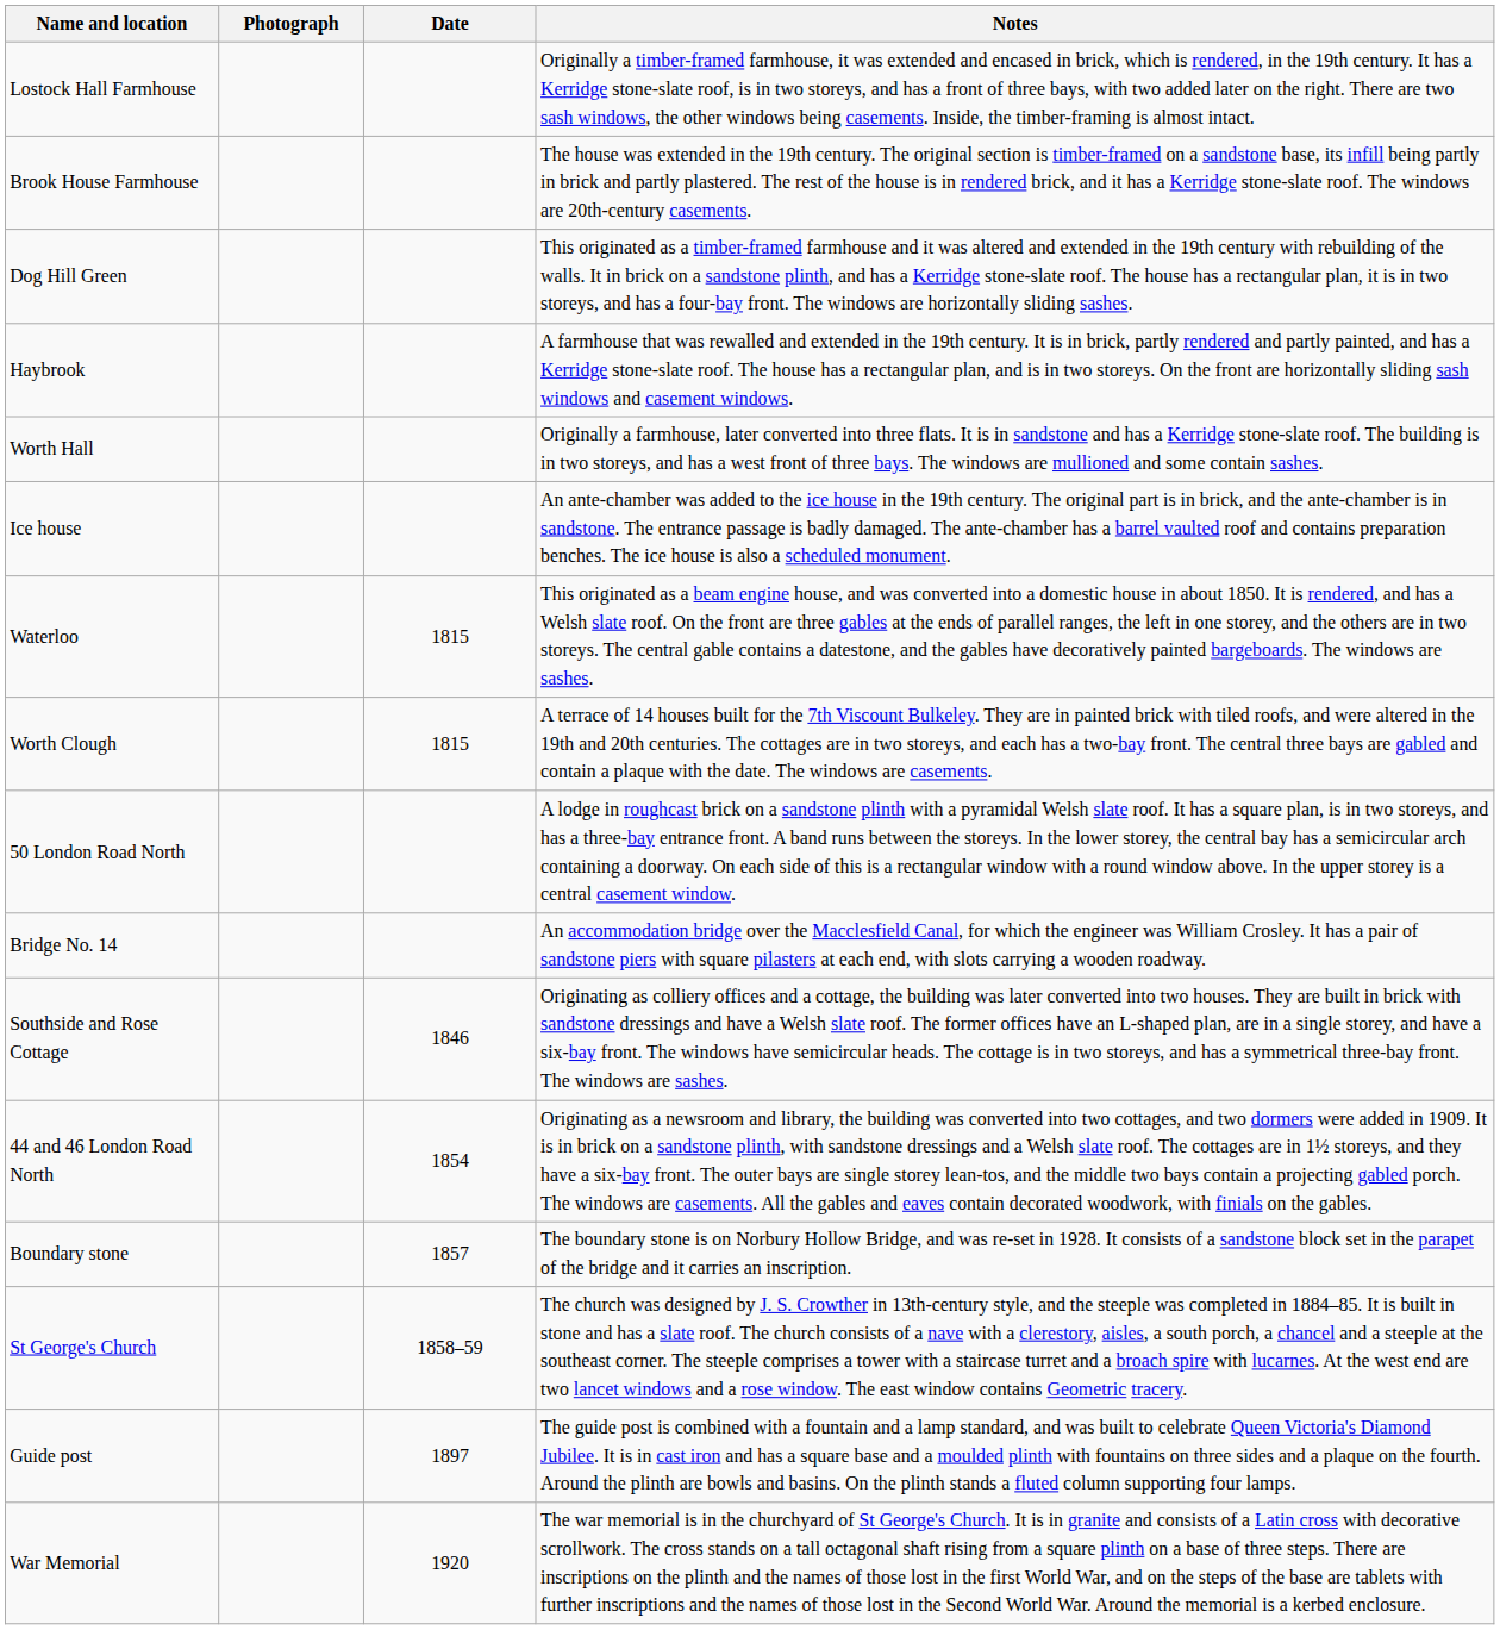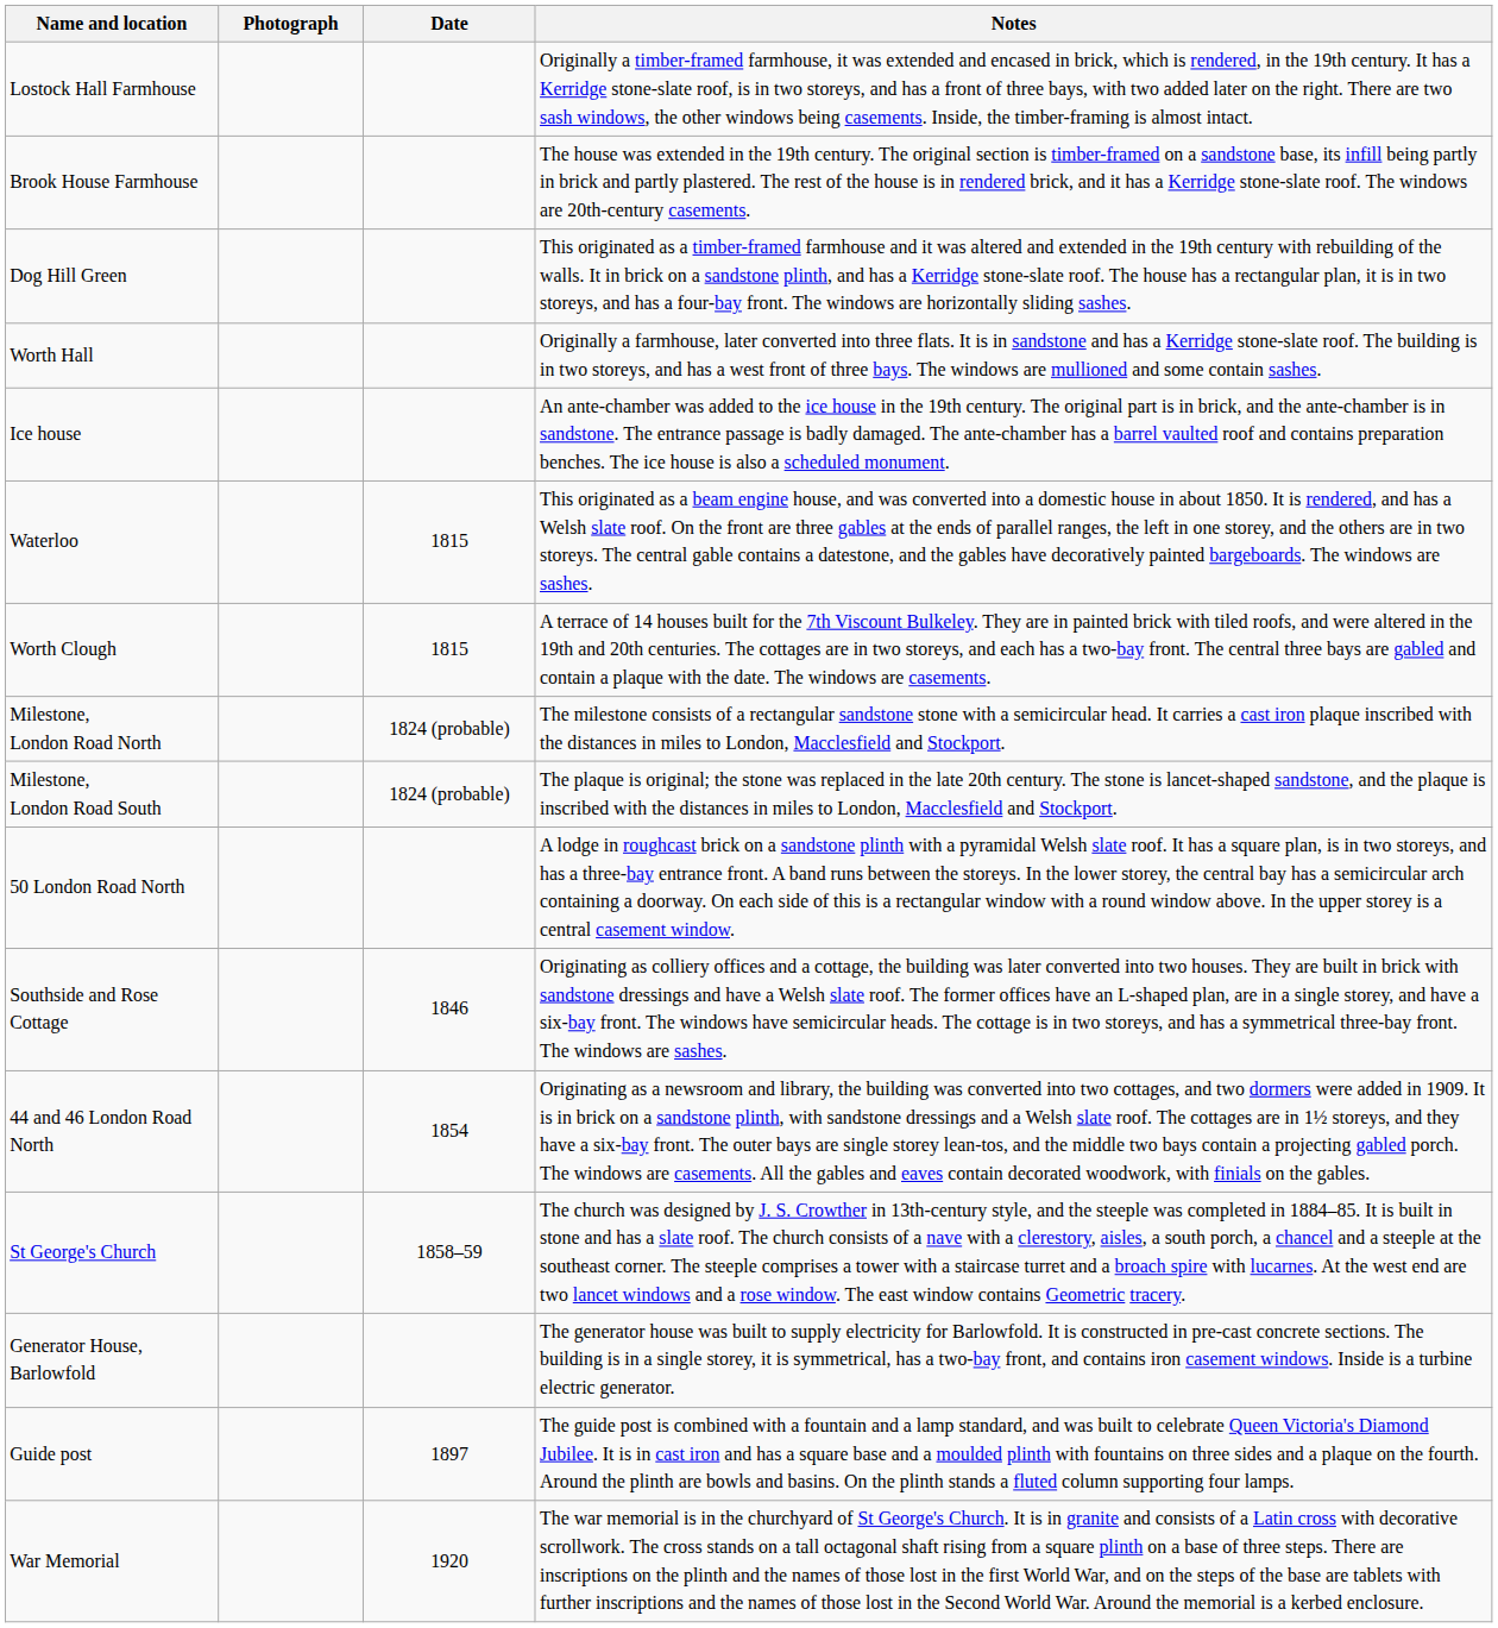- row: Haybrook | A farmhouse that was rewalled and extended in the 19th century. It is in brick, partly rendered and partly painted, and has a Kerridge stone-slate roof. The house has a rectangular plan, and is in two storeys. On the front are horizontally sliding sash windows and casement windows.
+ row: Milestone, London Road North | 1824 (probable) | The milestone consists of a rectangular sandstone stone with a semicircular head. It carries a cast iron plaque inscribed with the distances in miles to London, Macclesfield and Stockport.
+ row: Milestone, London Road South | 1824 (probable) | The plaque is original; the stone was replaced in the late 20th century. The stone is lancet-shaped sandstone, and the plaque is inscribed with the distances in miles to London, Macclesfield and Stockport.
- row: Bridge No. 14 | An accommodation bridge over the Macclesfield Canal, for which the engineer was William Crosley. It has a pair of sandstone piers with square pilasters at each end, with slots carrying a wooden roadway.
- row: Boundary stone | 1857 | The boundary stone is on Norbury Hollow Bridge, and was re-set in 1928. It consists of a sandstone block set in the parapet of the bridge and it carries an inscription.
+ row: Generator House, Barlowfold | The generator house was built to supply electricity for Barlowfold. It is constructed in pre-cast concrete sections. The building is in a single storey, it is symmetrical, has a two-bay front, and contains iron casement windows. Inside is a turbine electric generator.
